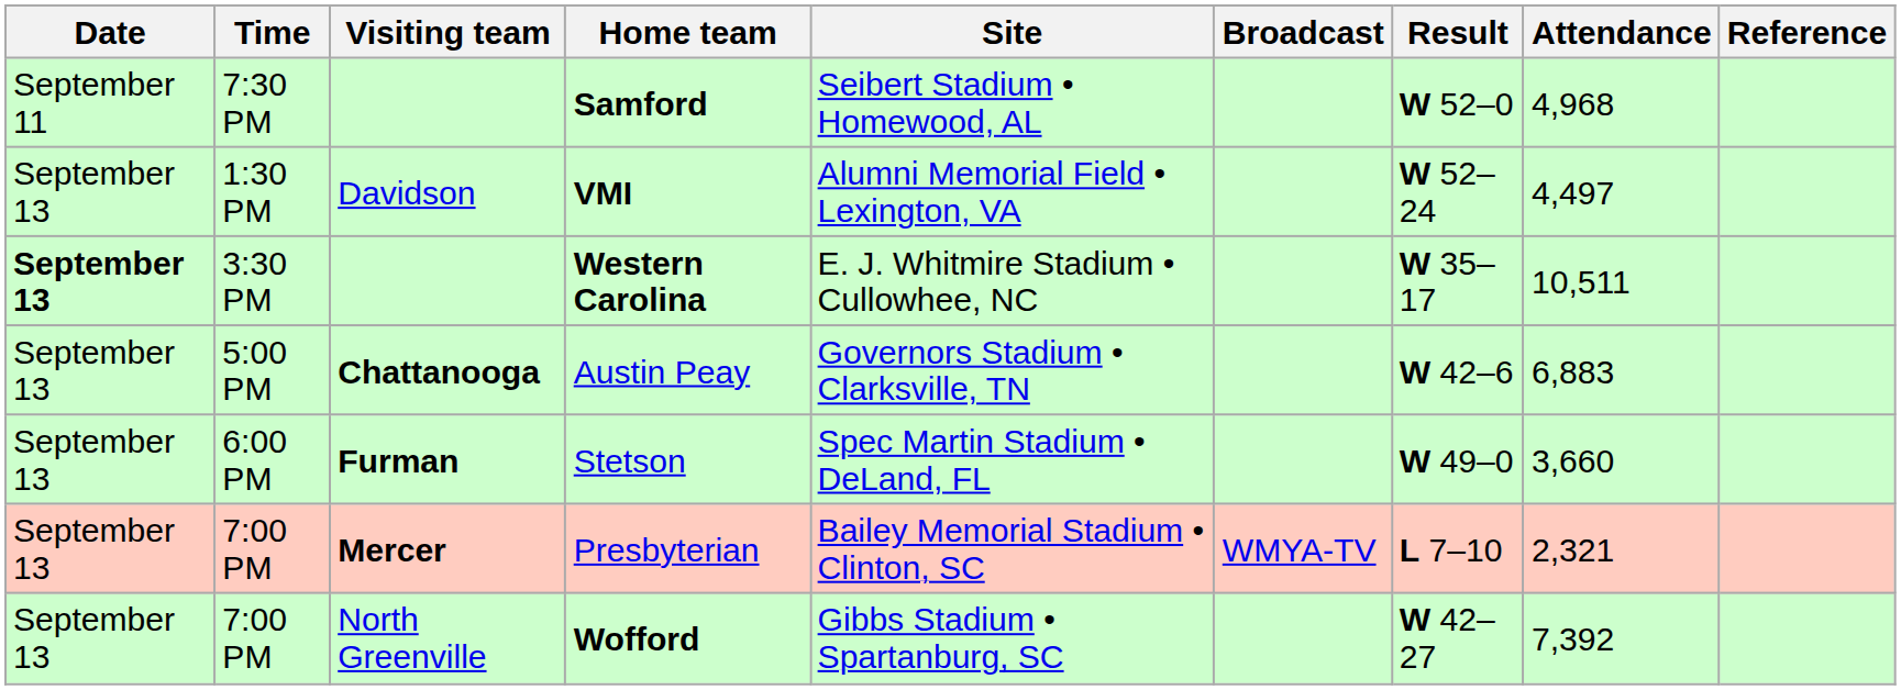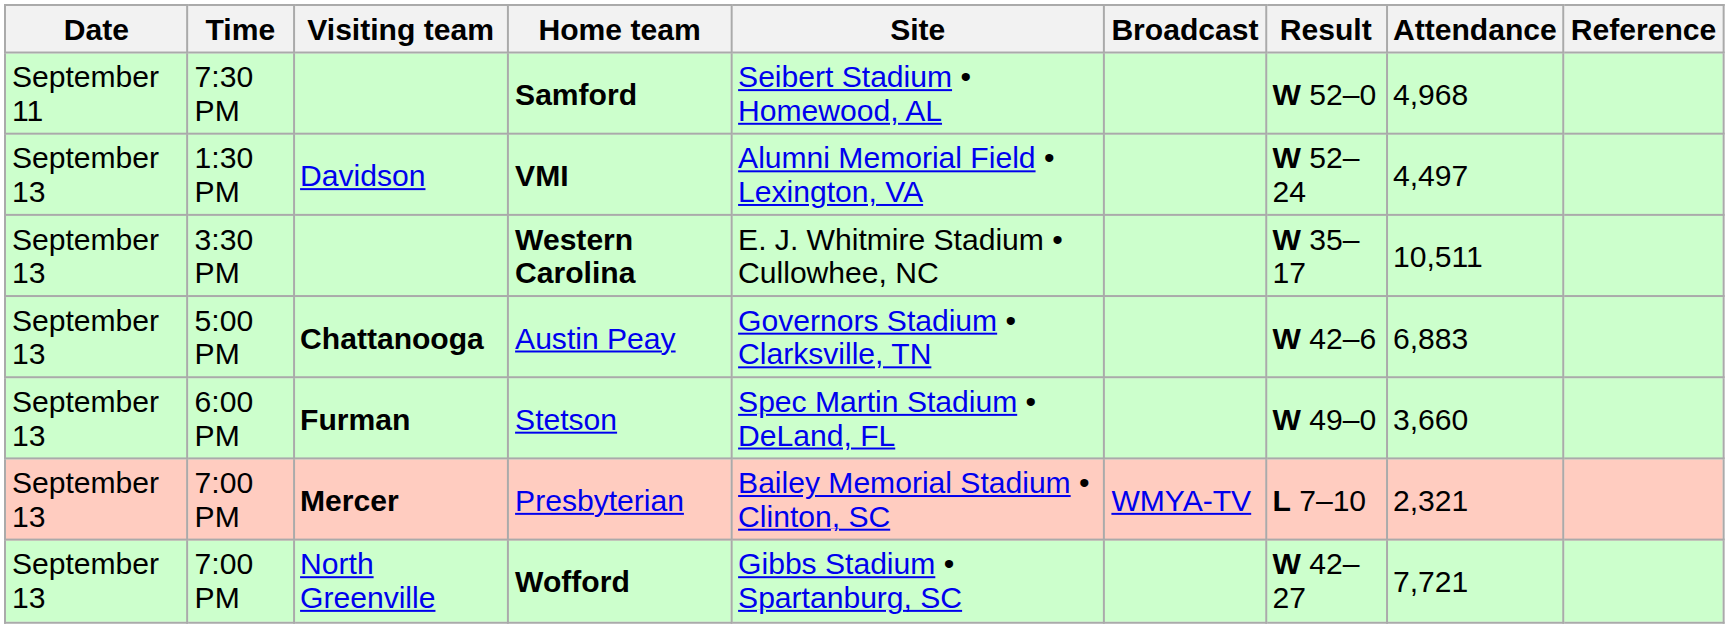Western Carolina | Date: bold -> normal
Wofford | Attendance: 7,392 -> 7,721
